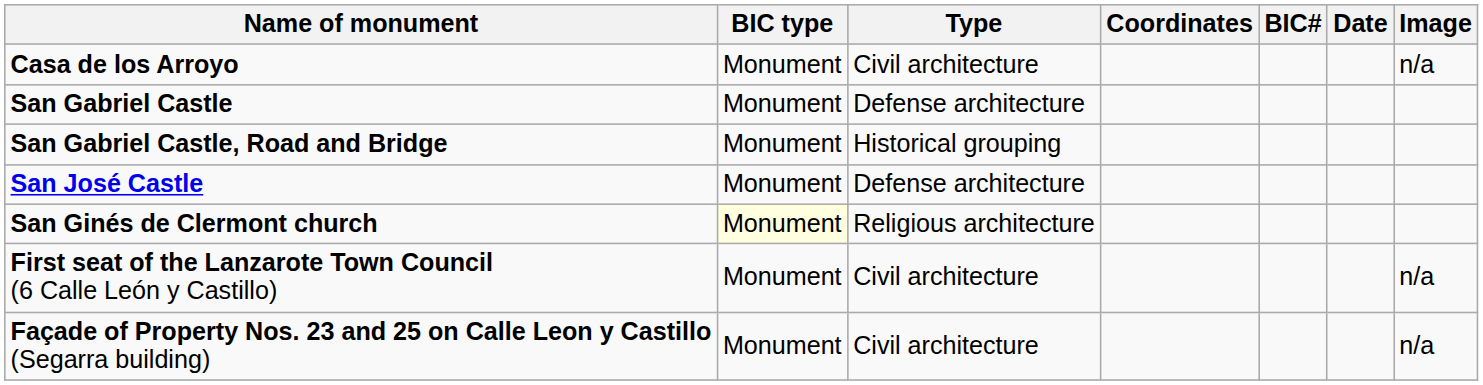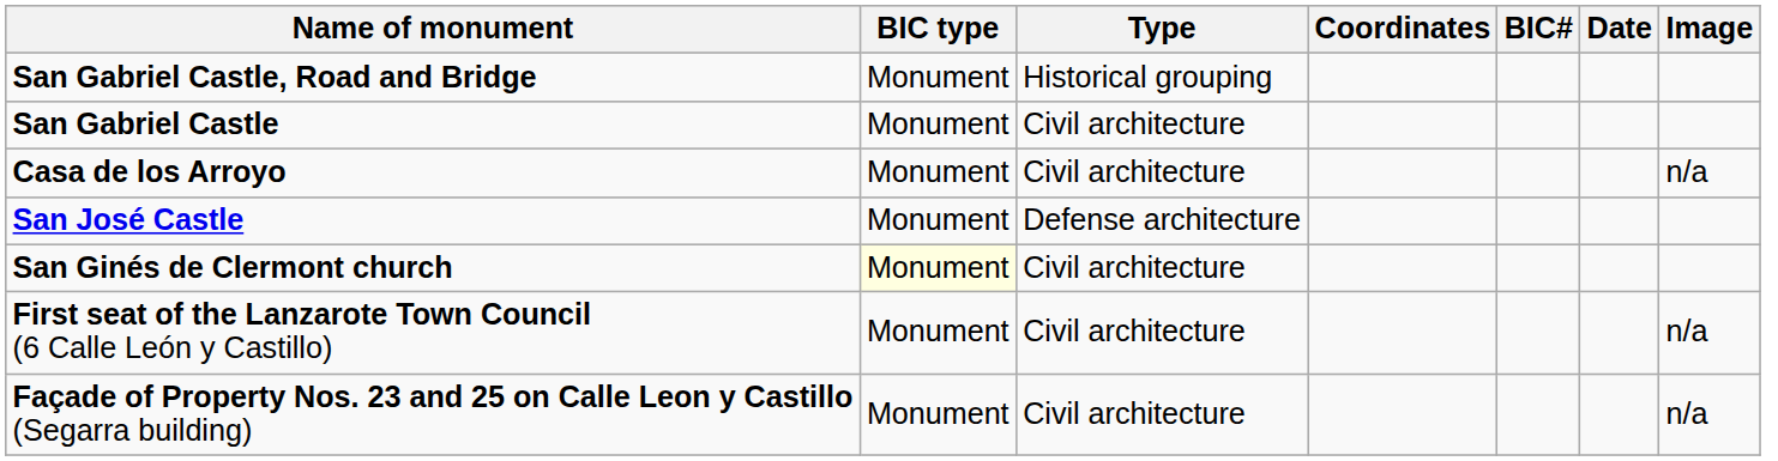rows swapped: Casa de los Arroyo <-> San Gabriel Castle, Road and Bridge
San Gabriel Castle | Type: Defense architecture -> Civil architecture
San Ginés de Clermont church | Type: Religious architecture -> Civil architecture
